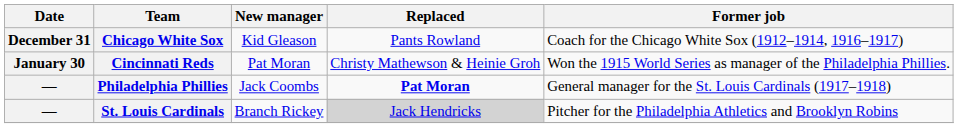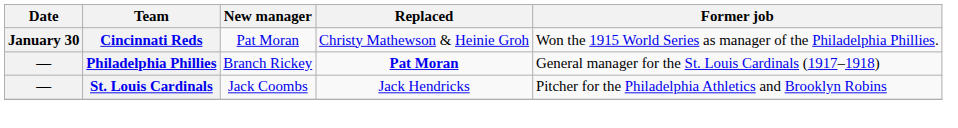- row: December 31 | Chicago White Sox | Kid Gleason | Pants Rowland | Coach for the Chicago White Sox (1912–1914, 1916–1917)
Philadelphia Phillies | New manager: Jack Coombs -> Branch Rickey
St. Louis Cardinals | New manager: Branch Rickey -> Jack Coombs
St. Louis Cardinals | Replaced: lightgrey background -> no background
